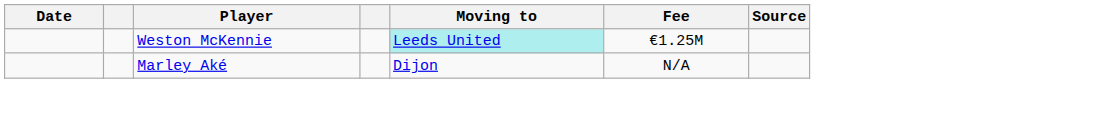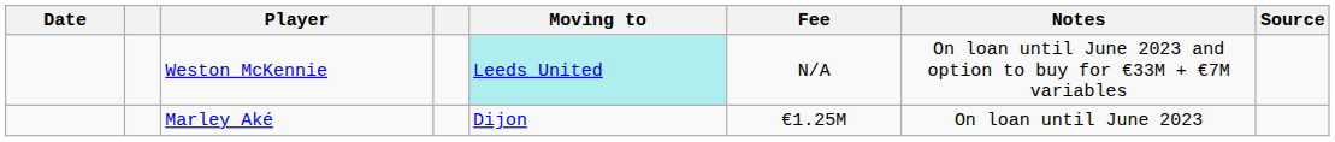+ column: Notes | On loan until June 2023 and option to buy for €33M + €7M variables | On loan until June 2023
Weston McKennie | Fee: €1.25M -> N/A
Marley Aké | Fee: N/A -> €1.25M
